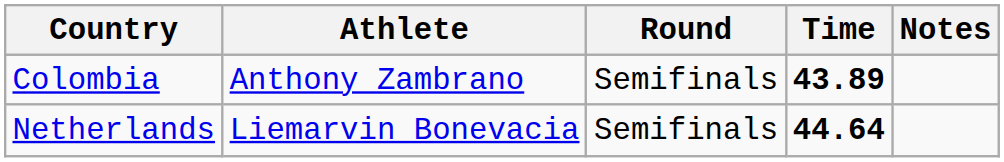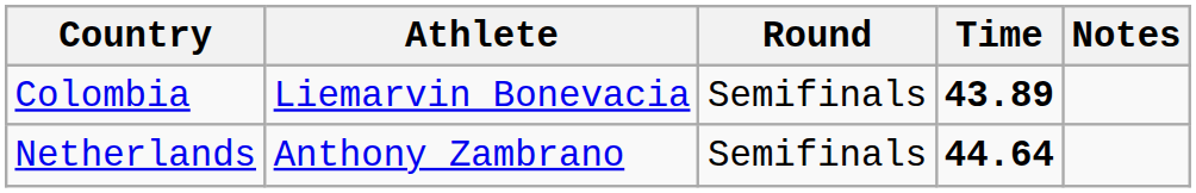Colombia | Athlete: Anthony Zambrano -> Liemarvin Bonevacia
Netherlands | Athlete: Liemarvin Bonevacia -> Anthony Zambrano
